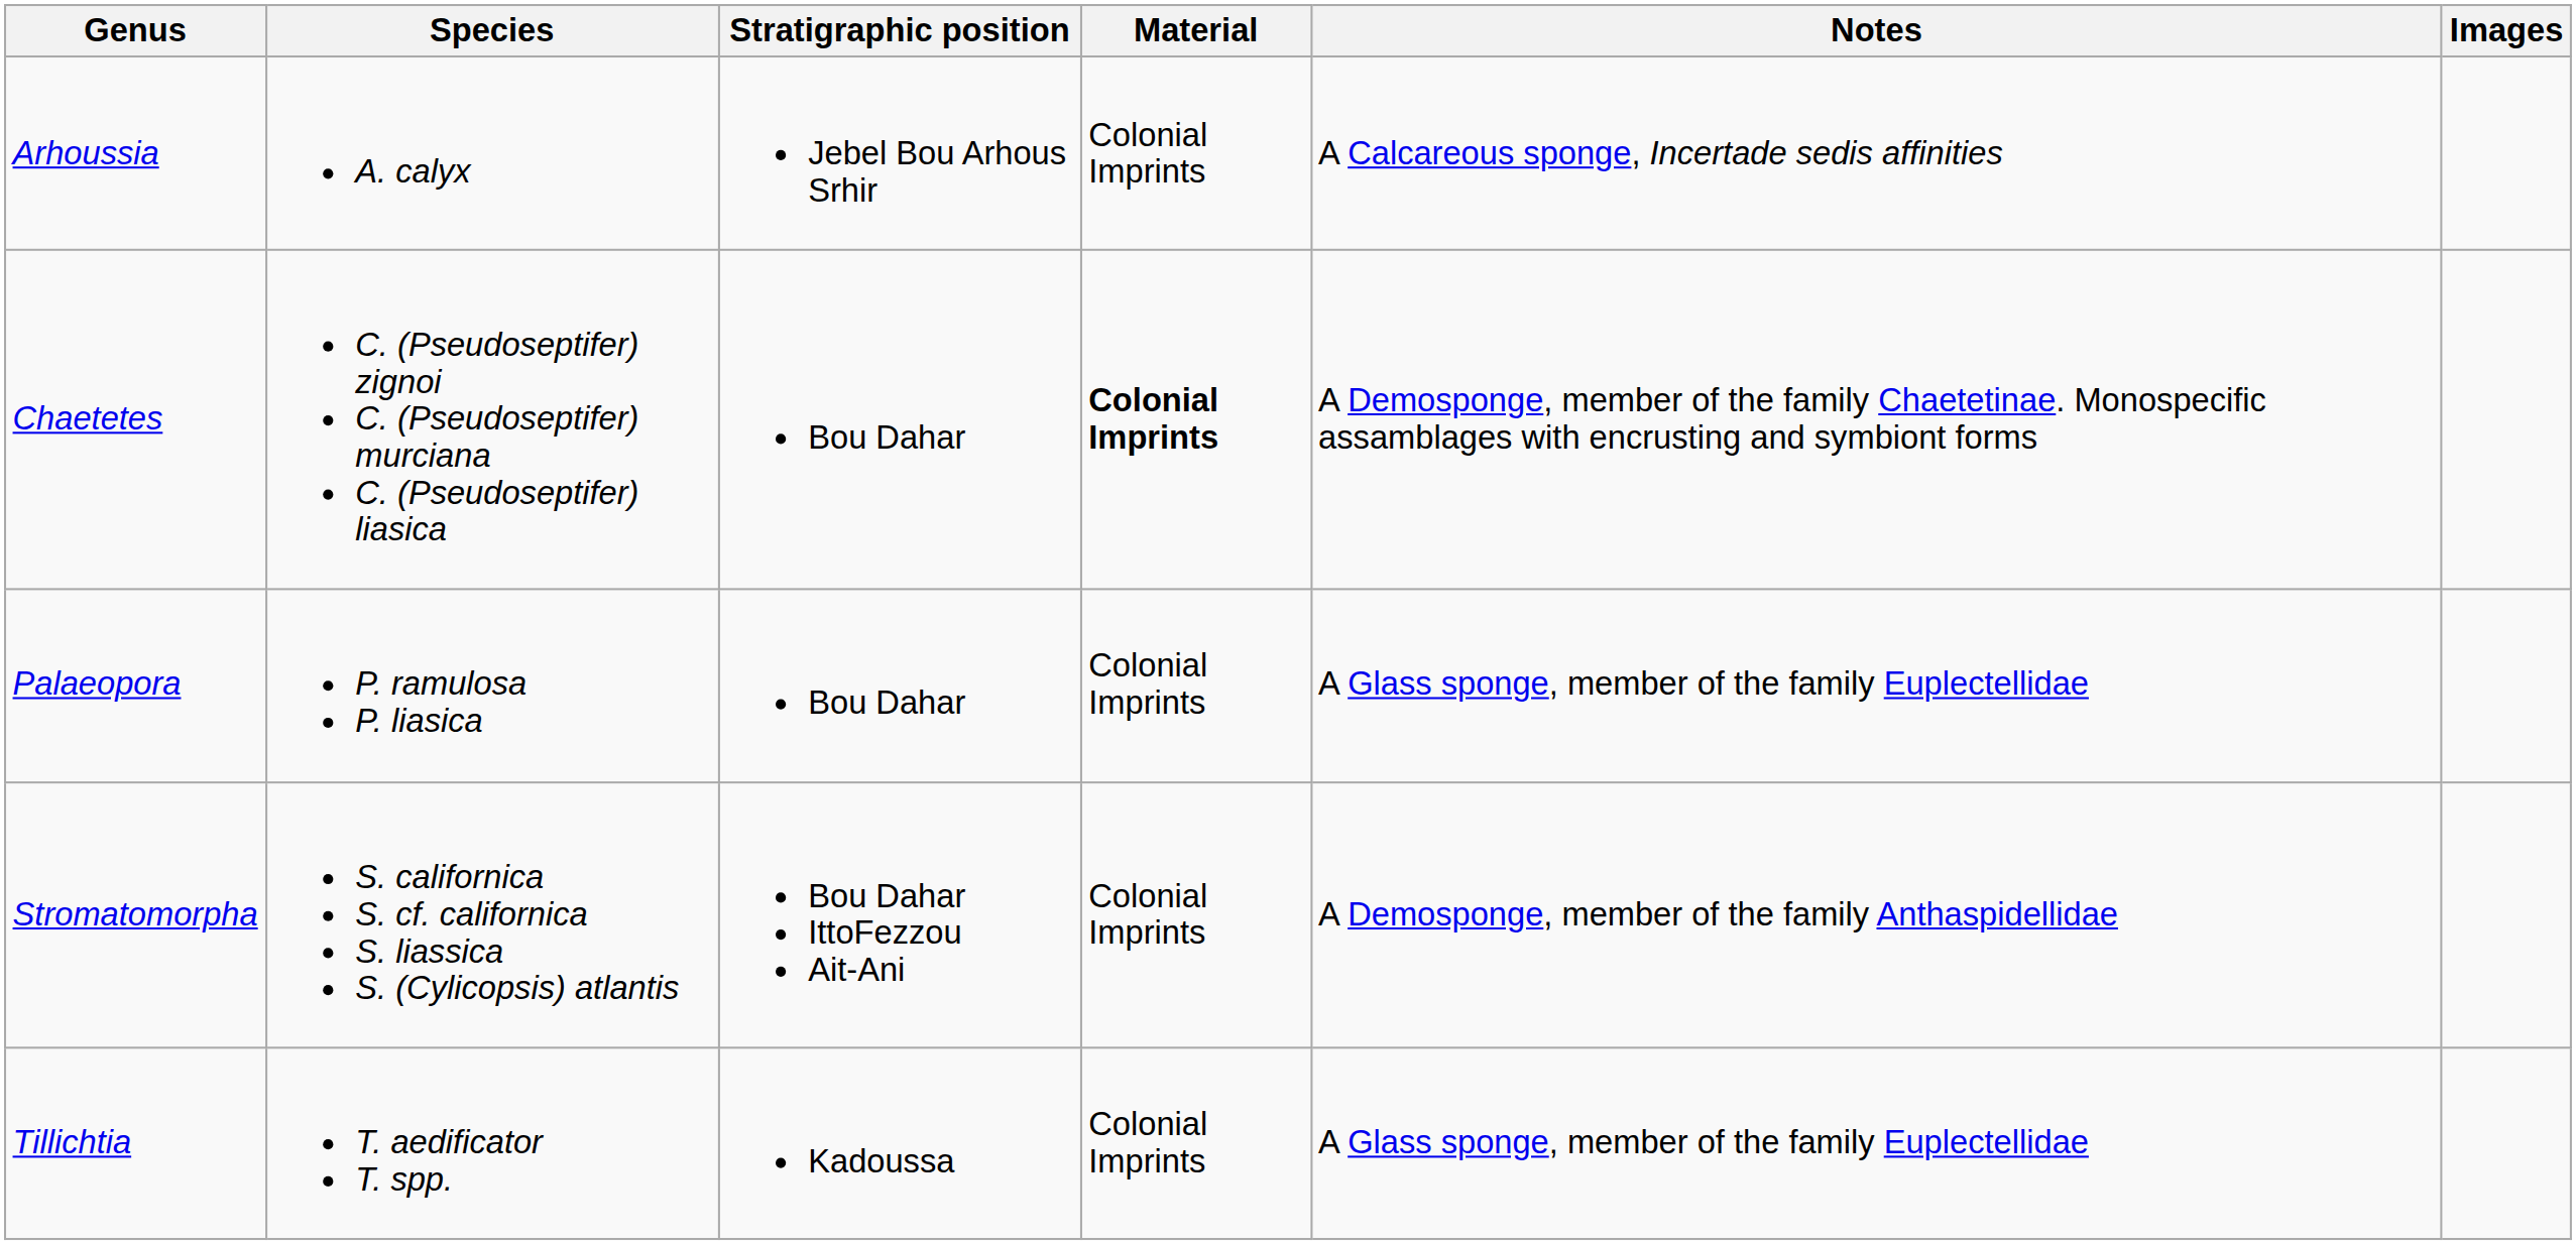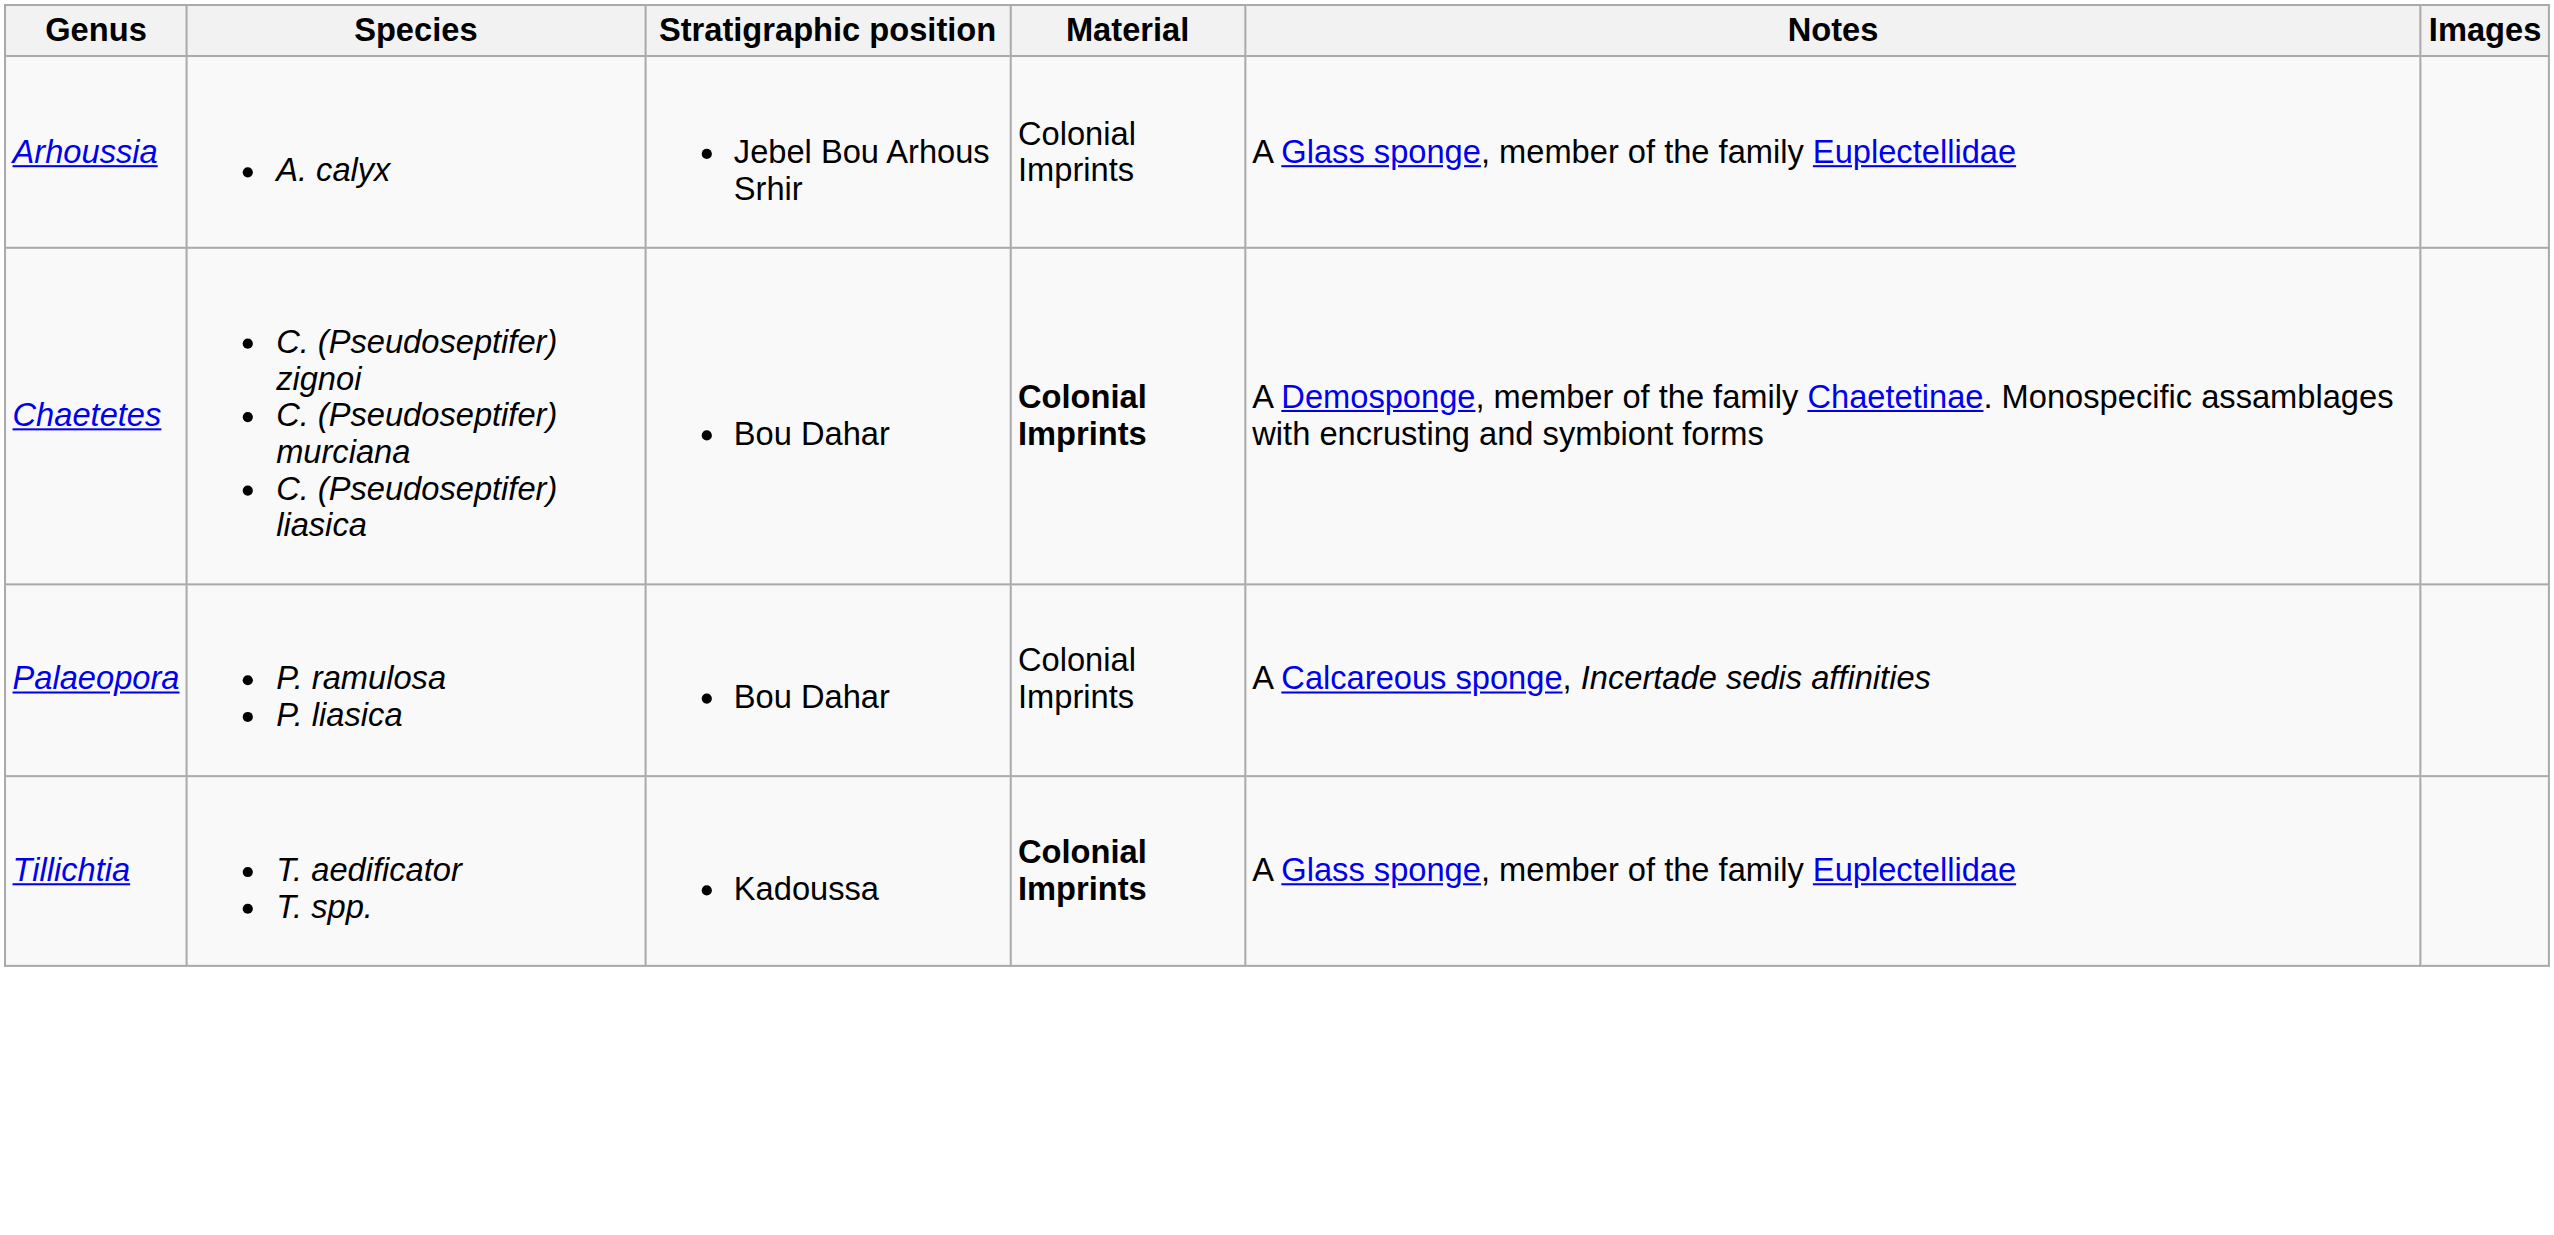Arhoussia | Notes: A Calcareous sponge, Incertade sedis affinities -> A Glass sponge, member of the family Euplectellidae
Palaeopora | Notes: A Glass sponge, member of the family Euplectellidae -> A Calcareous sponge, Incertade sedis affinities
- row: Stromatomorpha | S. californica S. cf. californica S. liassica S. (Cylicopsis) atlantis | Bou Dahar IttoFezzou Ait-Ani | Colonial Imprints | A Demosponge, member of the family Anthaspidellidae
Tillichtia | Material: normal -> bold
